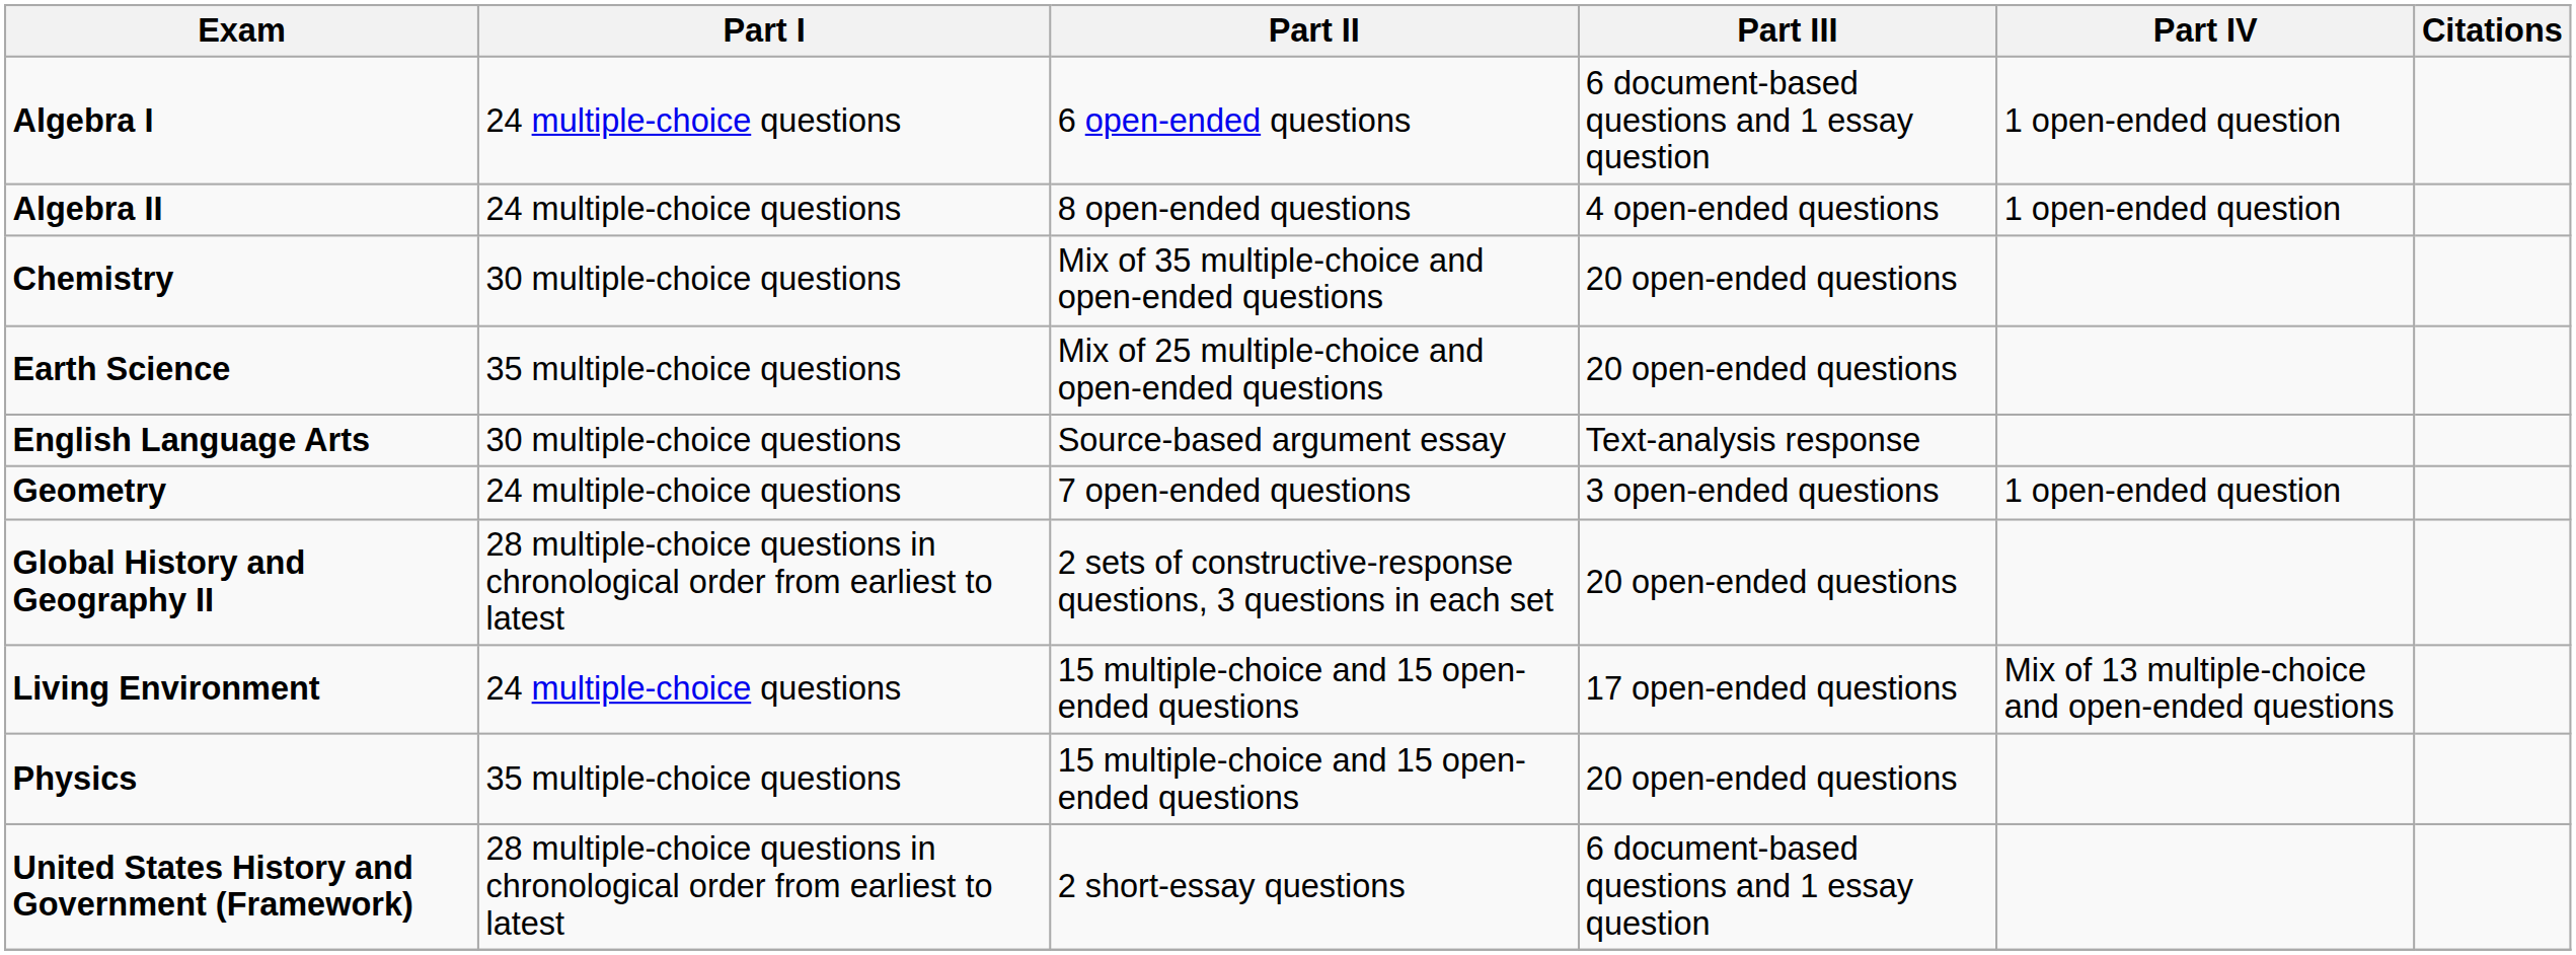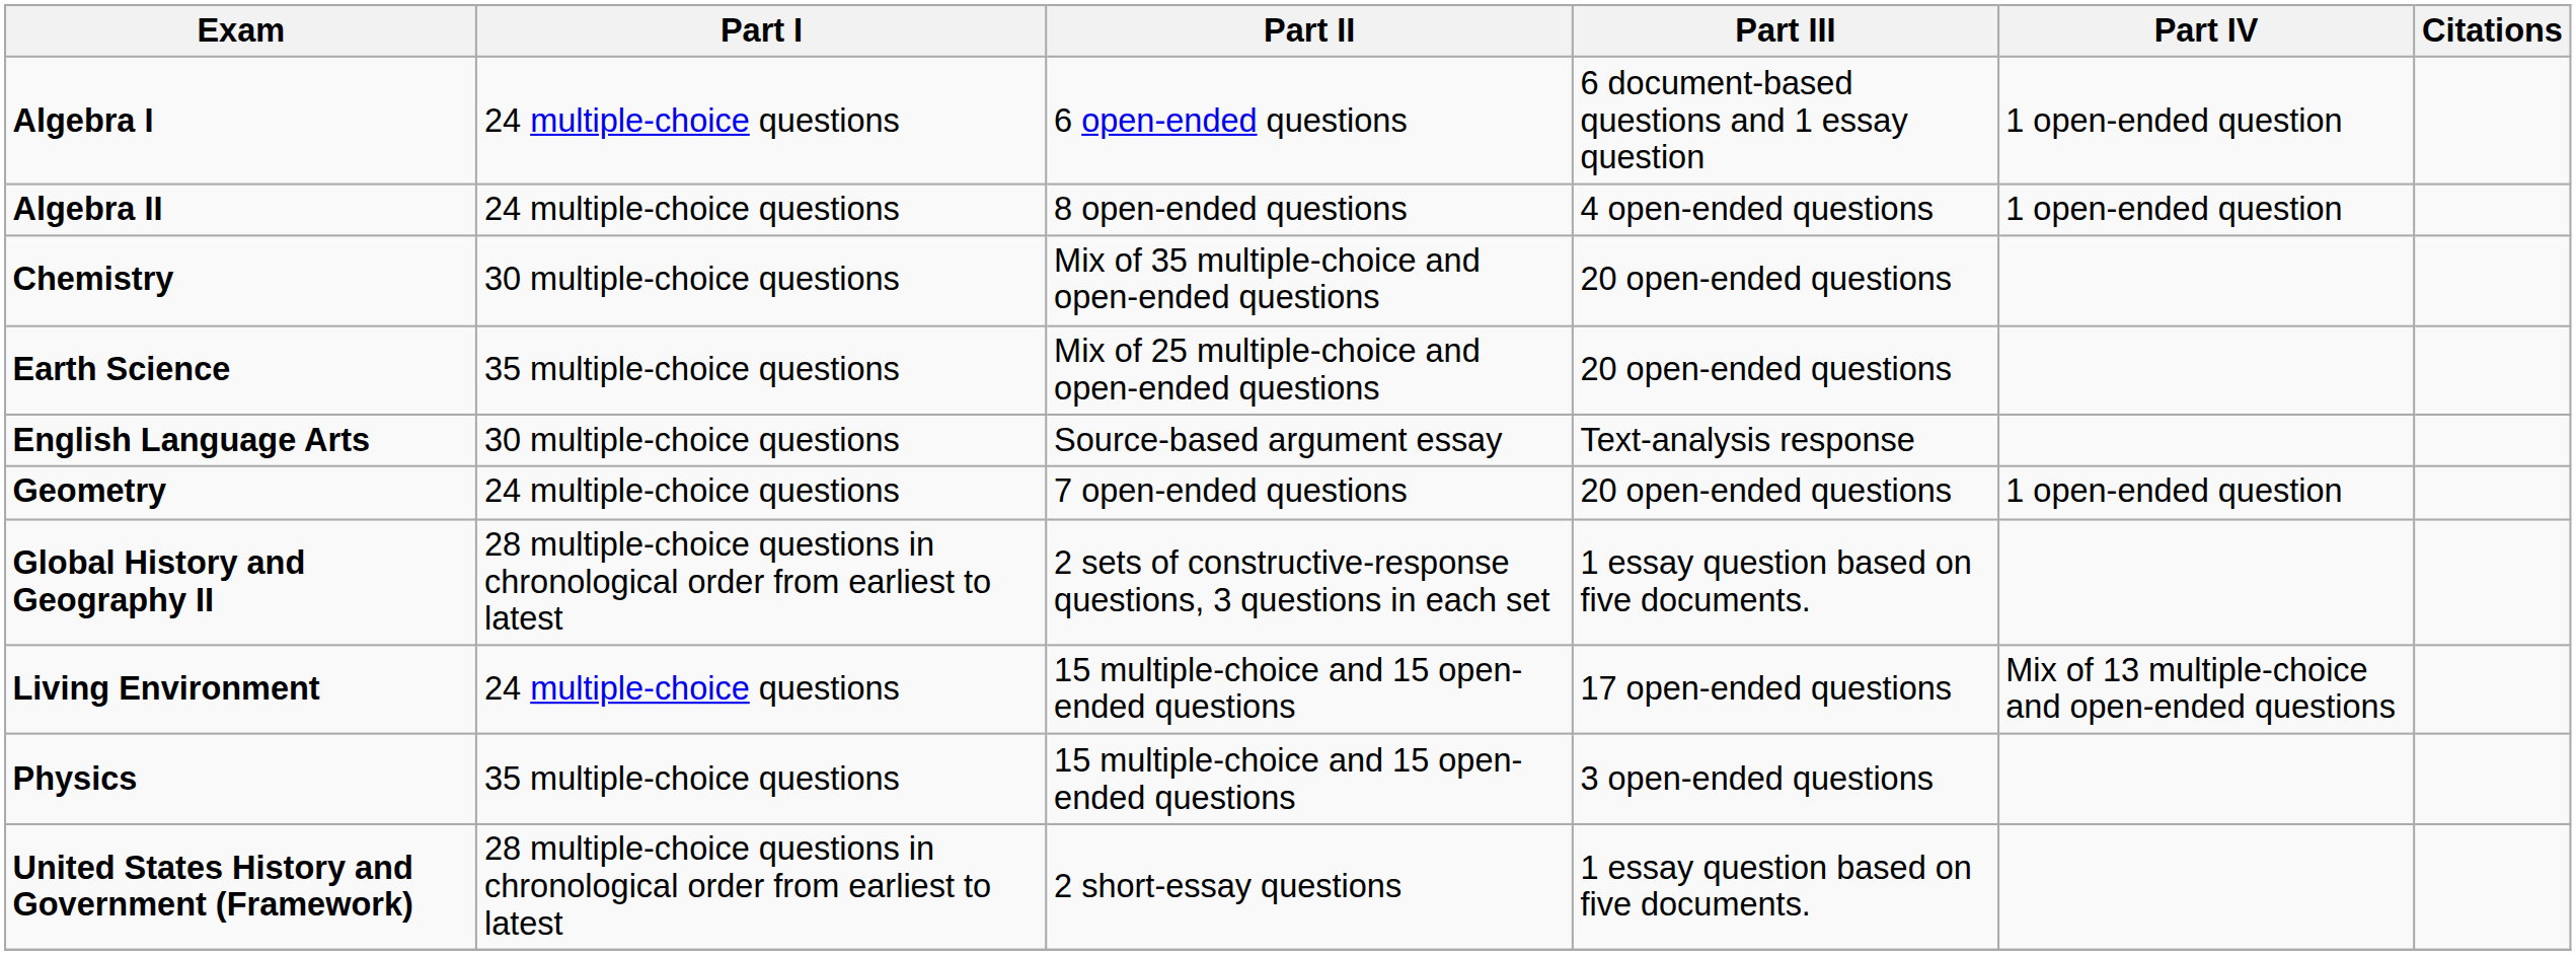Geometry | Part III: 3 open-ended questions -> 20 open-ended questions
Global History and Geography II | Part III: 20 open-ended questions -> 1 essay question based on five documents.
Physics | Part III: 20 open-ended questions -> 3 open-ended questions
United States History and Government (Framework) | Part III: 6 document-based questions and 1 essay question -> 1 essay question based on five documents.
